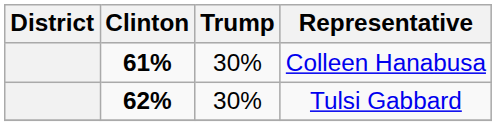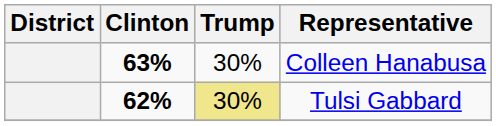Colleen Hanabusa | Clinton: 61% -> 63%
Tulsi Gabbard | Trump: no background -> khaki background
